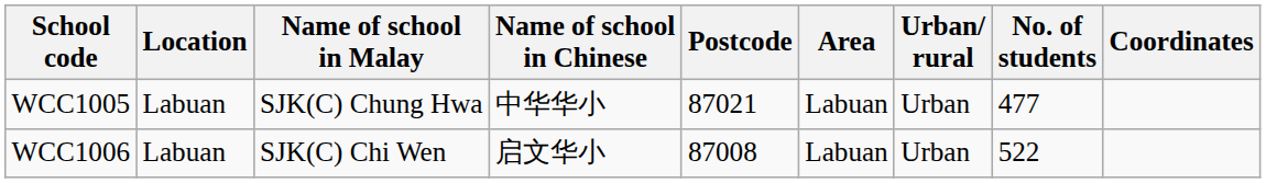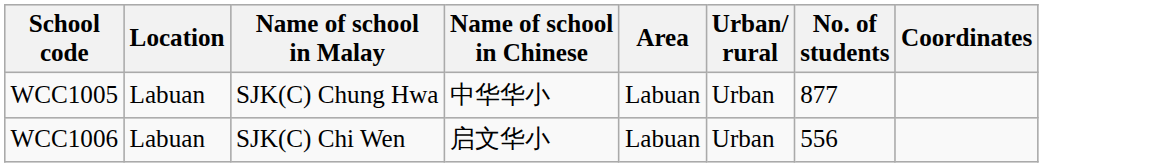- column: Postcode | 87021 | 87008
WCC1005 | No. of students: 477 -> 877
WCC1006 | No. of students: 522 -> 556
